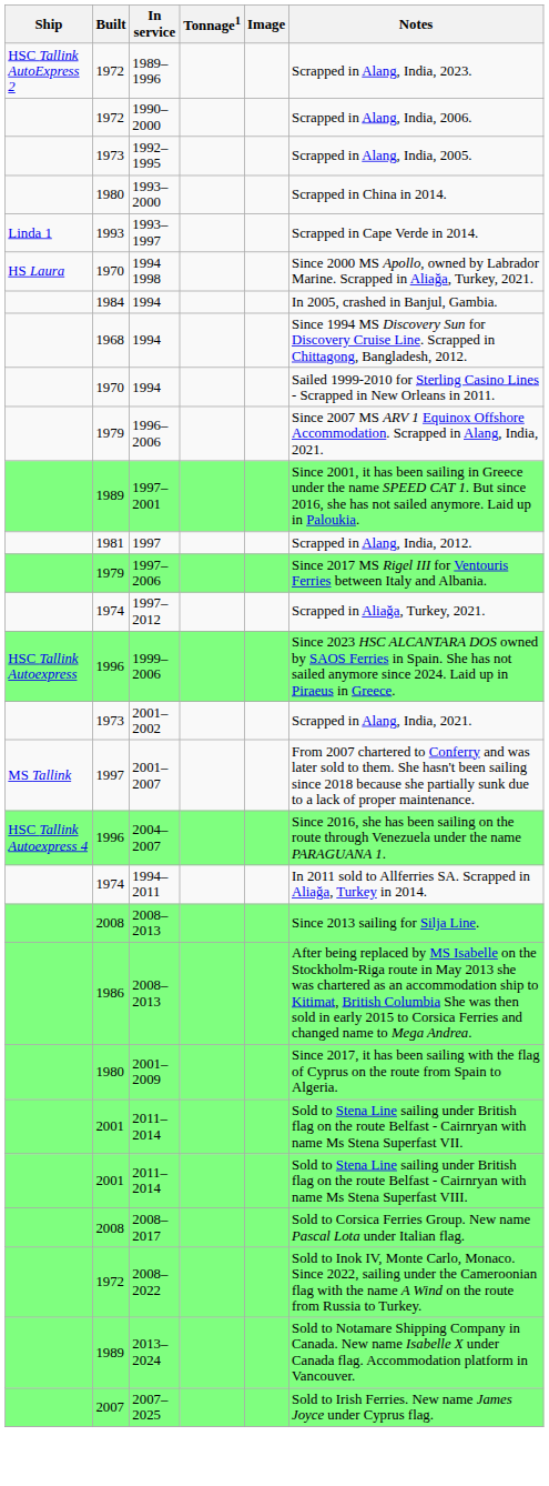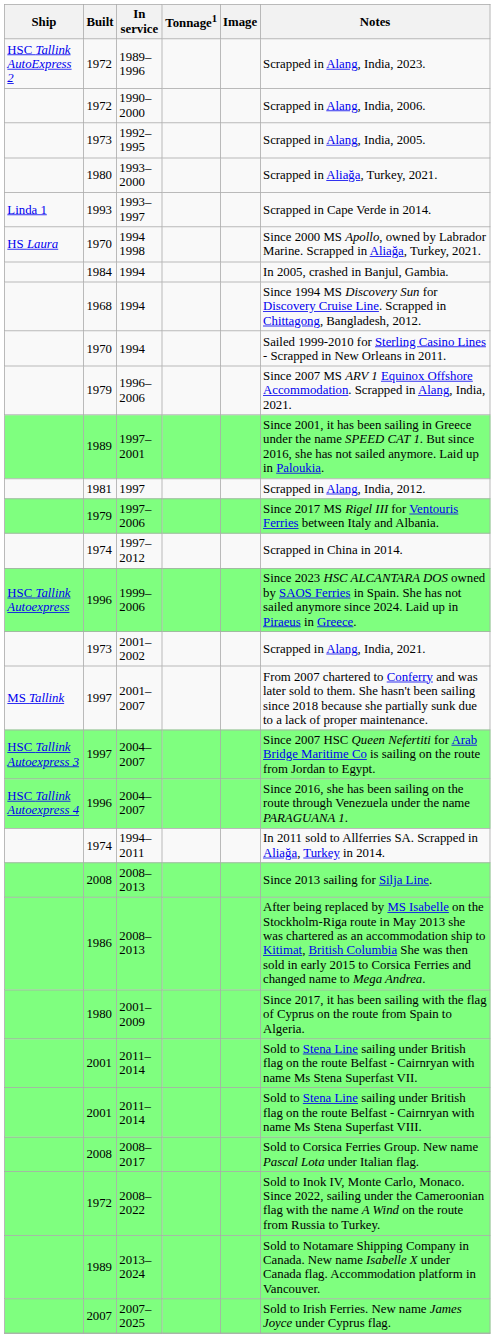1993–2000 | Notes: Scrapped in China in 2014. -> Scrapped in Aliağa, Turkey, 2021.
1997–2012 | Notes: Scrapped in Aliağa, Turkey, 2021. -> Scrapped in China in 2014.
+ row: HSC Tallink Autoexpress 3 | 1997 | 2004–2007 | Since 2007 HSC Queen Nefertiti for Arab Bridge Maritime Co is sailing on the route from Jordan to Egypt.
